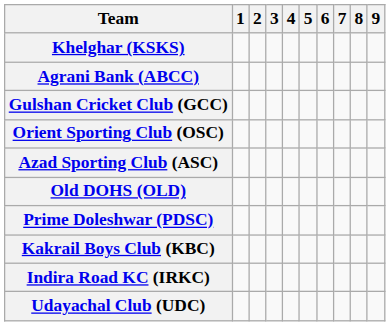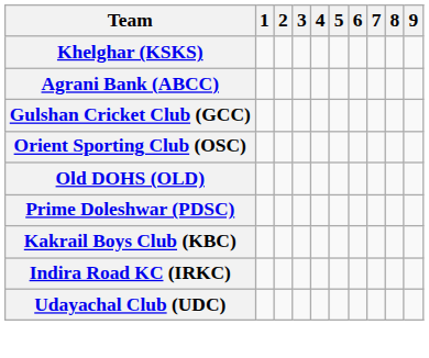- row: Azad Sporting Club (ASC)
